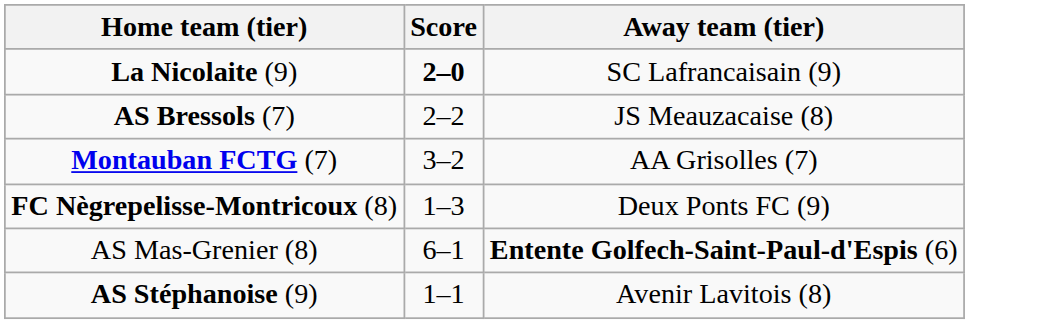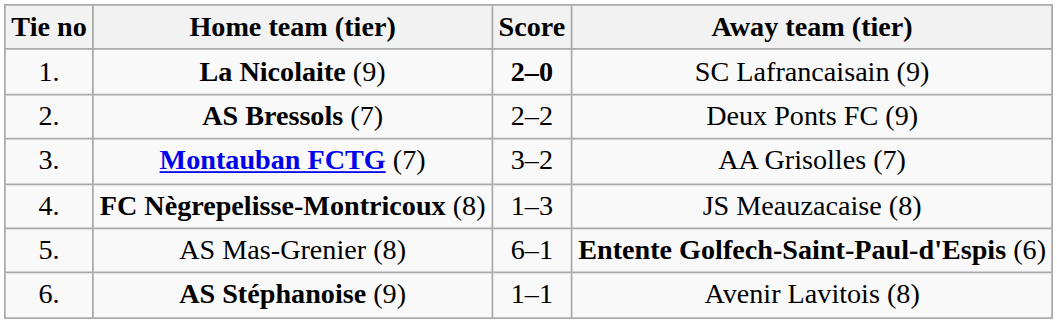+ column: Tie no | 1. | 2. | 3. | 4. | 5. | 6.
AS Bressols (7) | Away team (tier): JS Meauzacaise (8) -> Deux Ponts FC (9)
FC Nègrepelisse-Montricoux (8) | Away team (tier): Deux Ponts FC (9) -> JS Meauzacaise (8)
